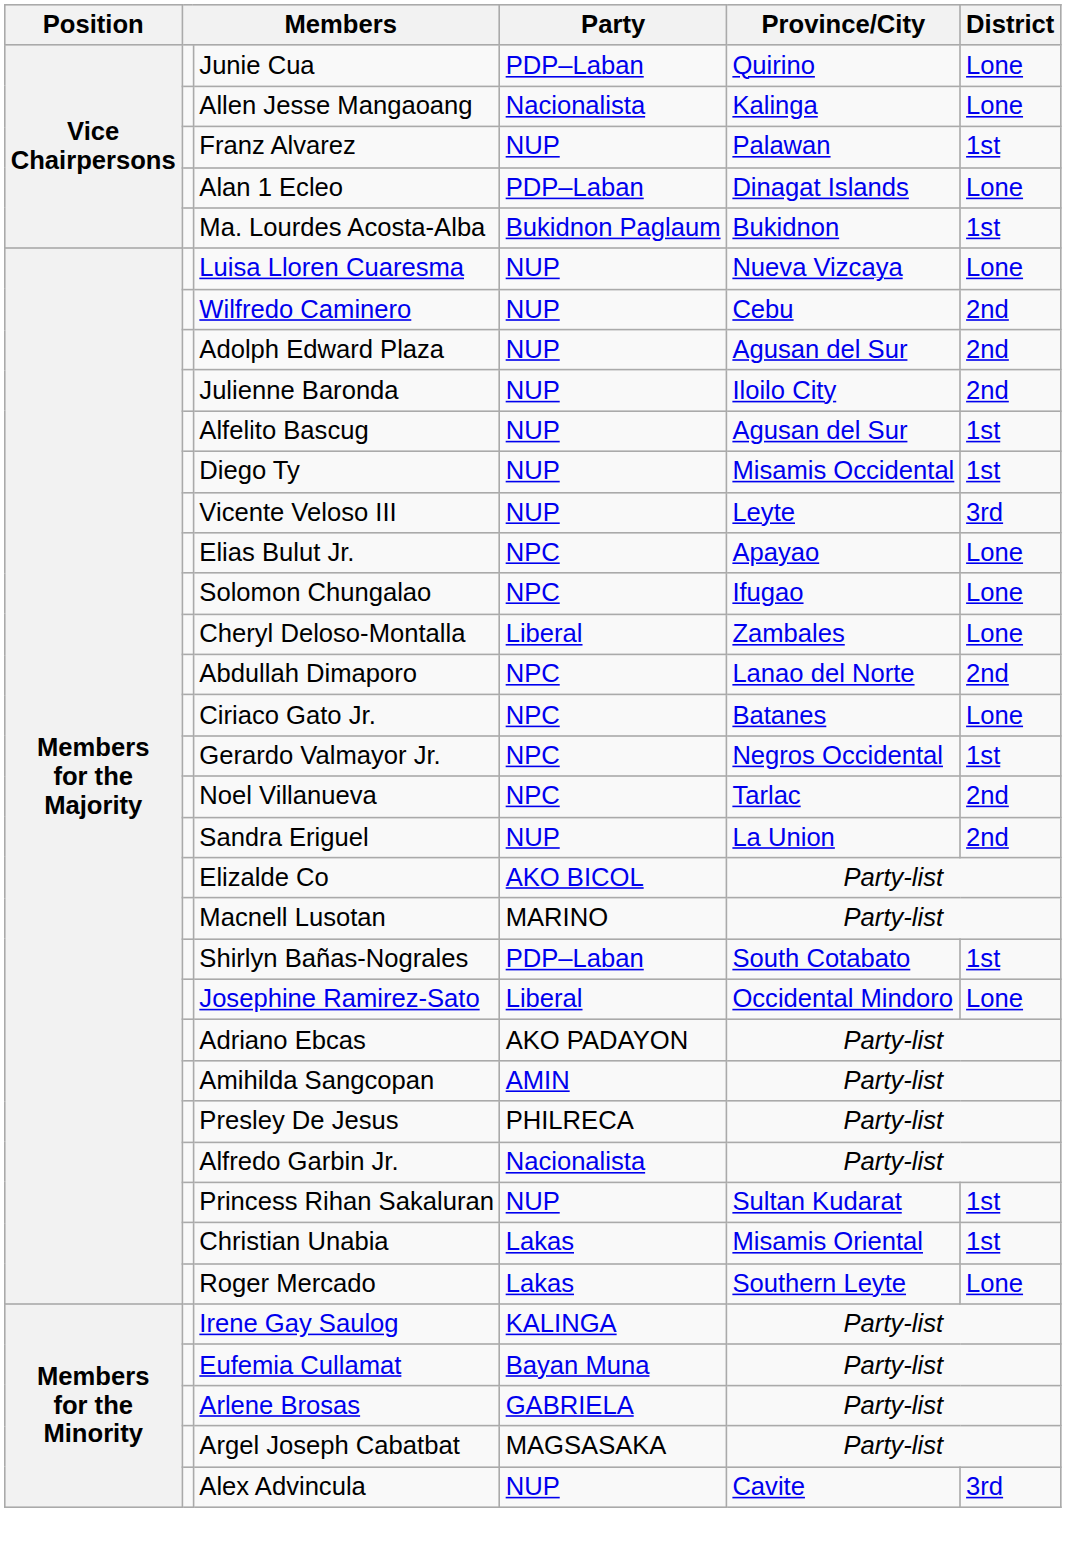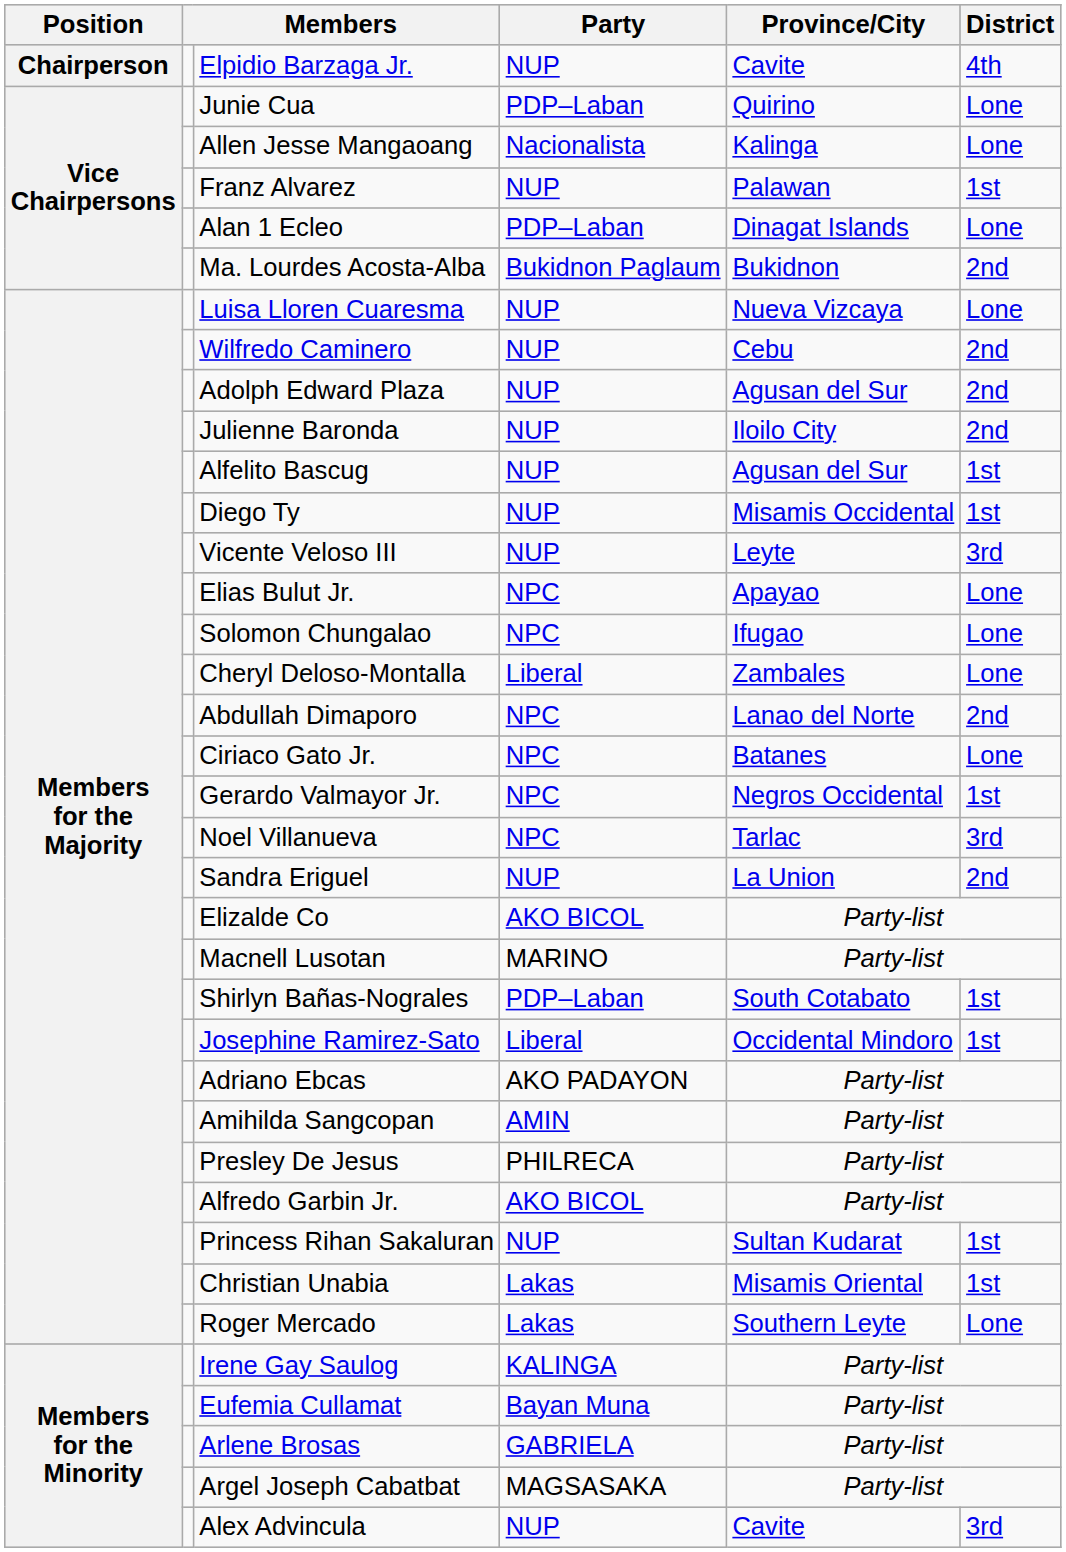+ row: Chairperson | Elpidio Barzaga Jr. | NUP | Cavite | 4th
Ma. Lourdes Acosta-Alba | District: 1st -> 2nd
Noel Villanueva | District: 2nd -> 3rd
Josephine Ramirez-Sato | District: Lone -> 1st
Alfredo Garbin Jr. | Party: Nacionalista -> AKO BICOL
